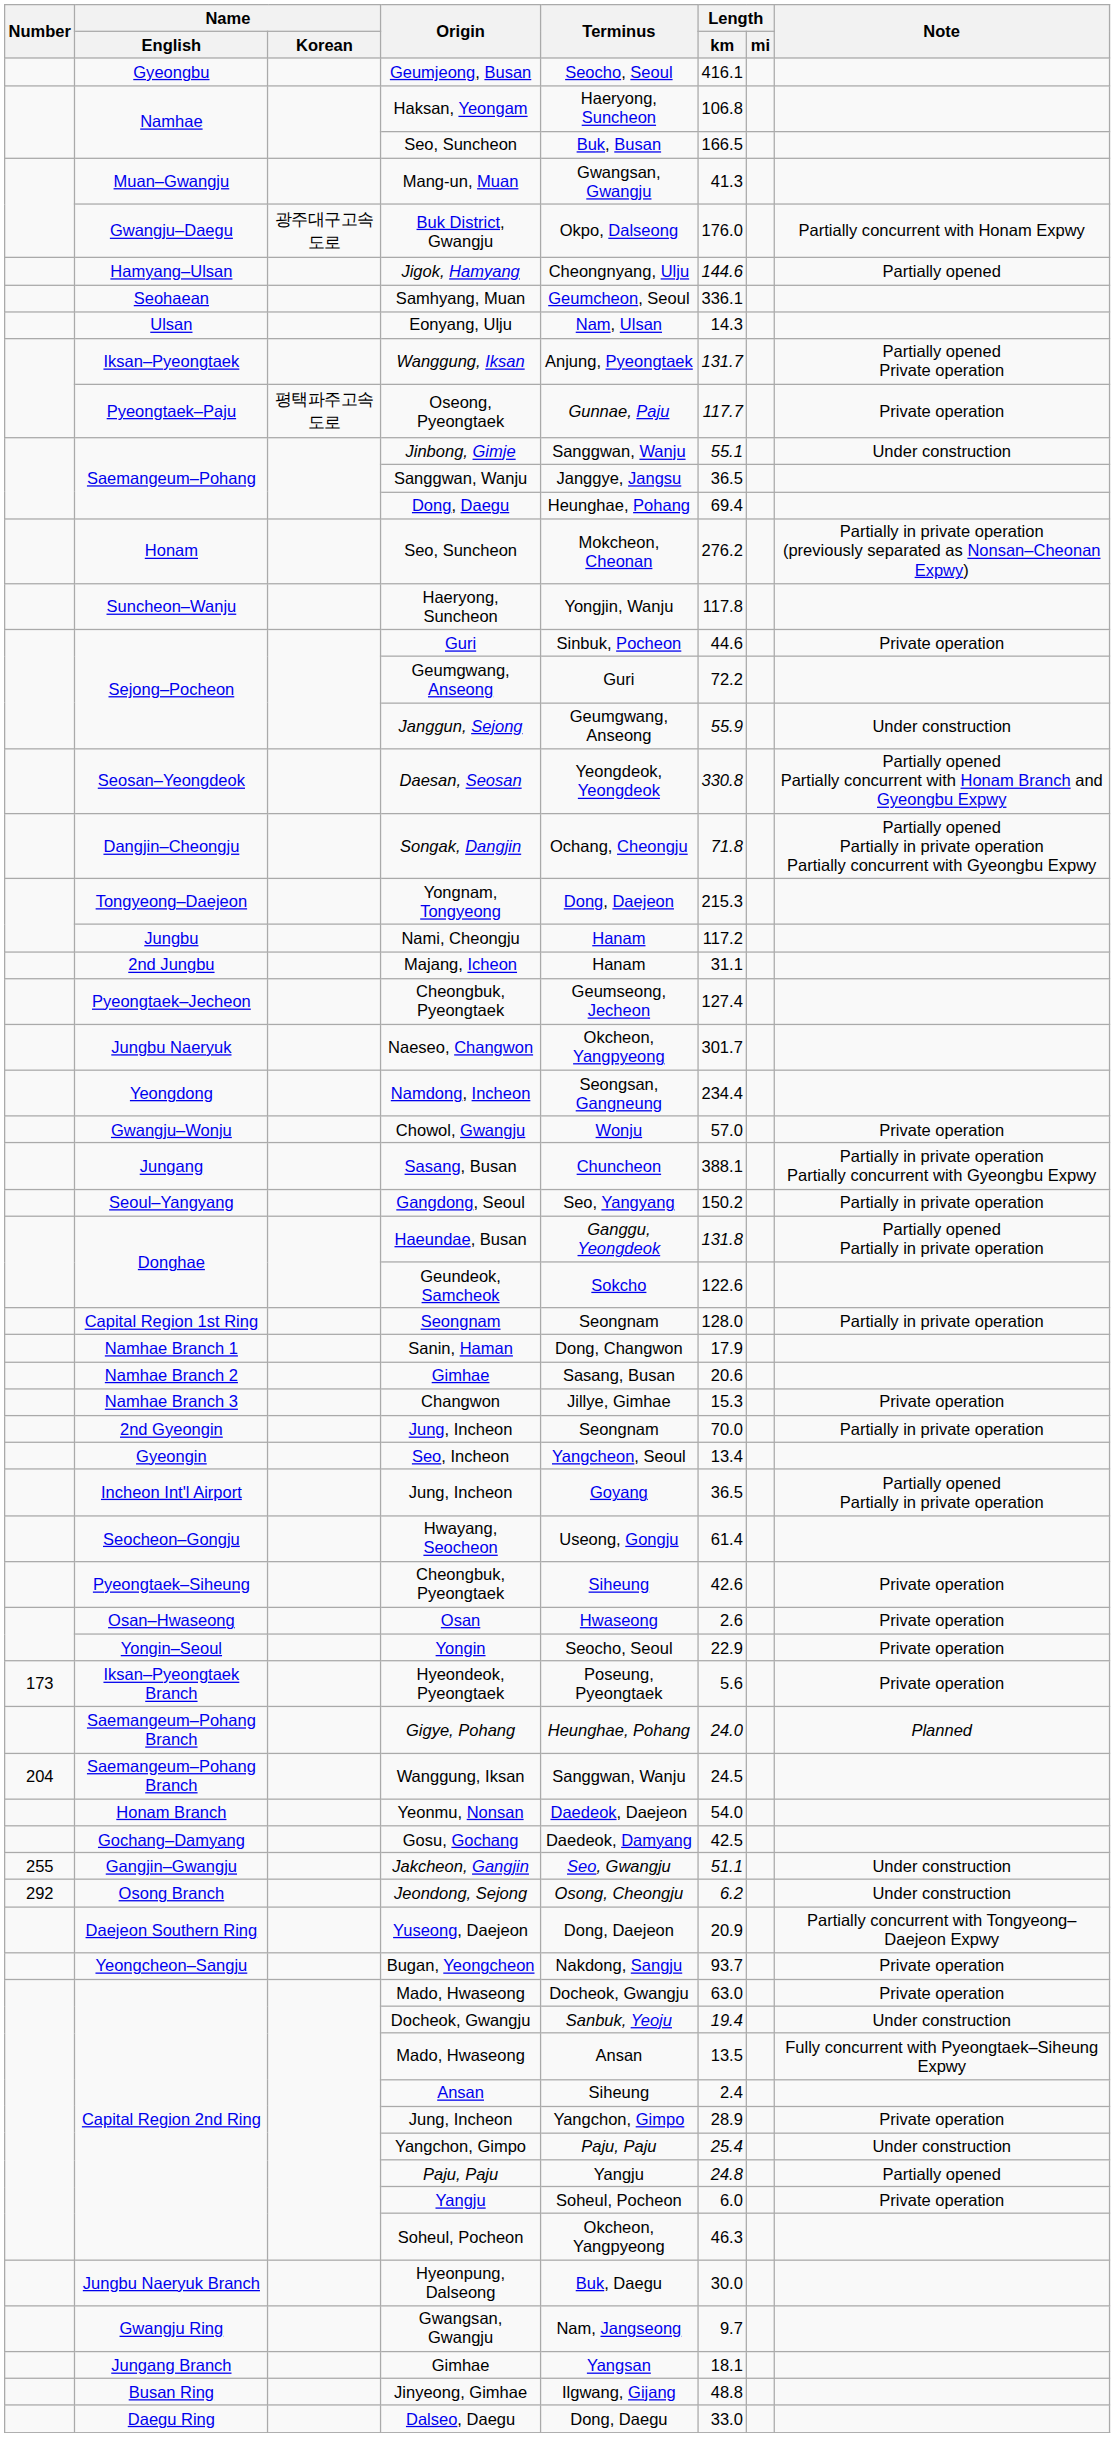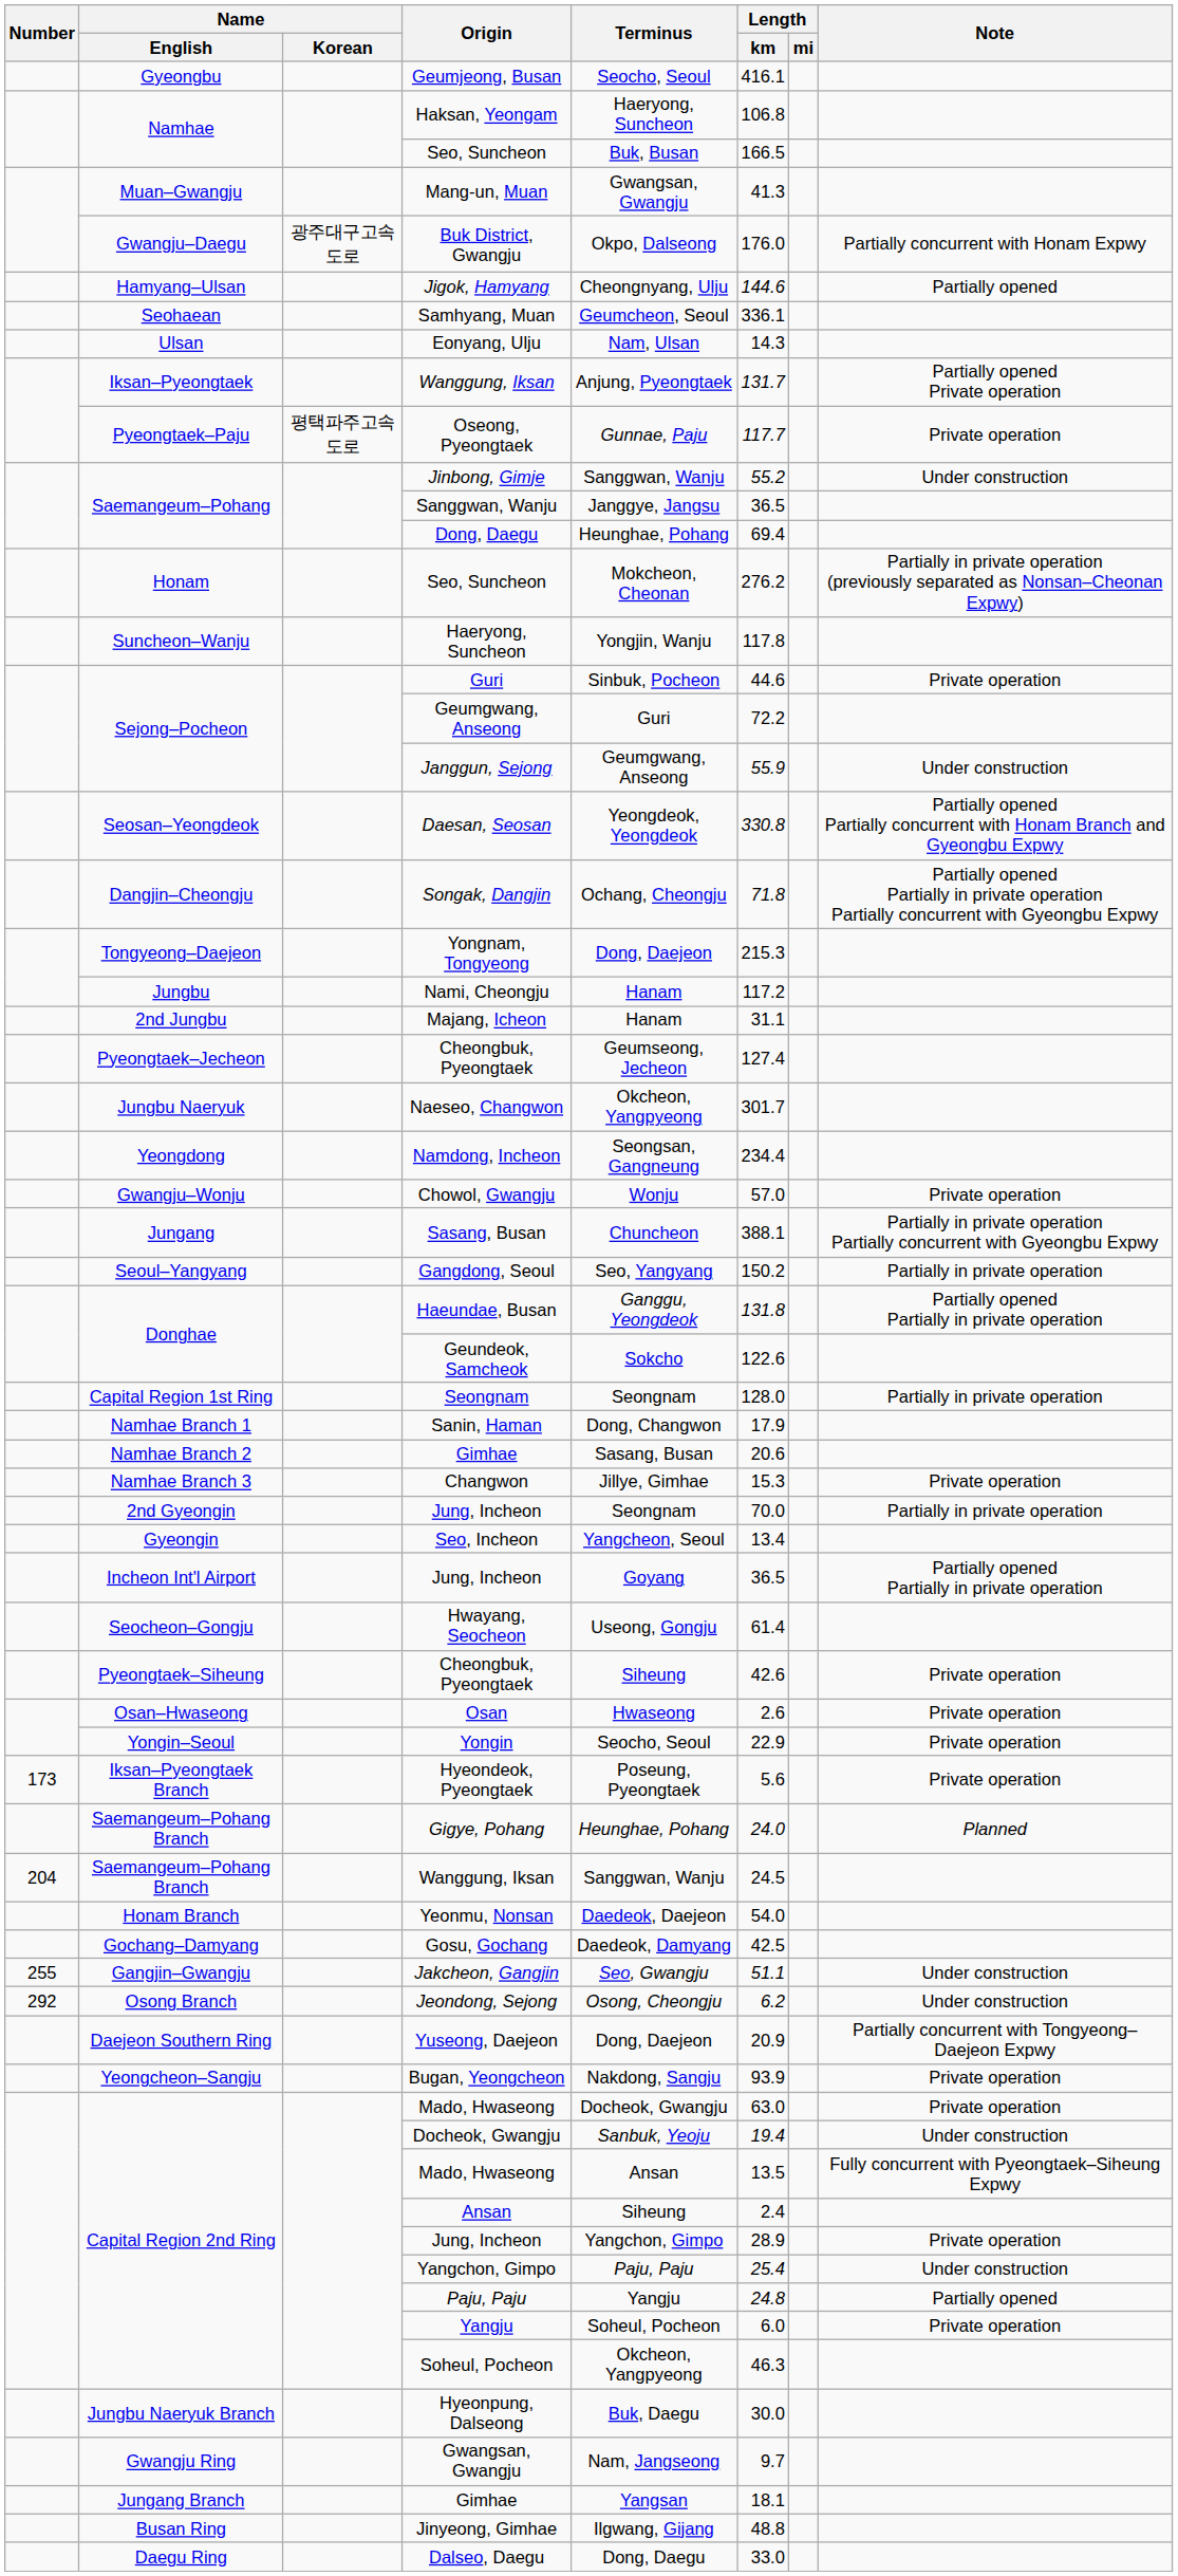Jinbong, Gimje | Length / km: 55.1 -> 55.2
Bugan, Yeongcheon | Length / km: 93.7 -> 93.9
